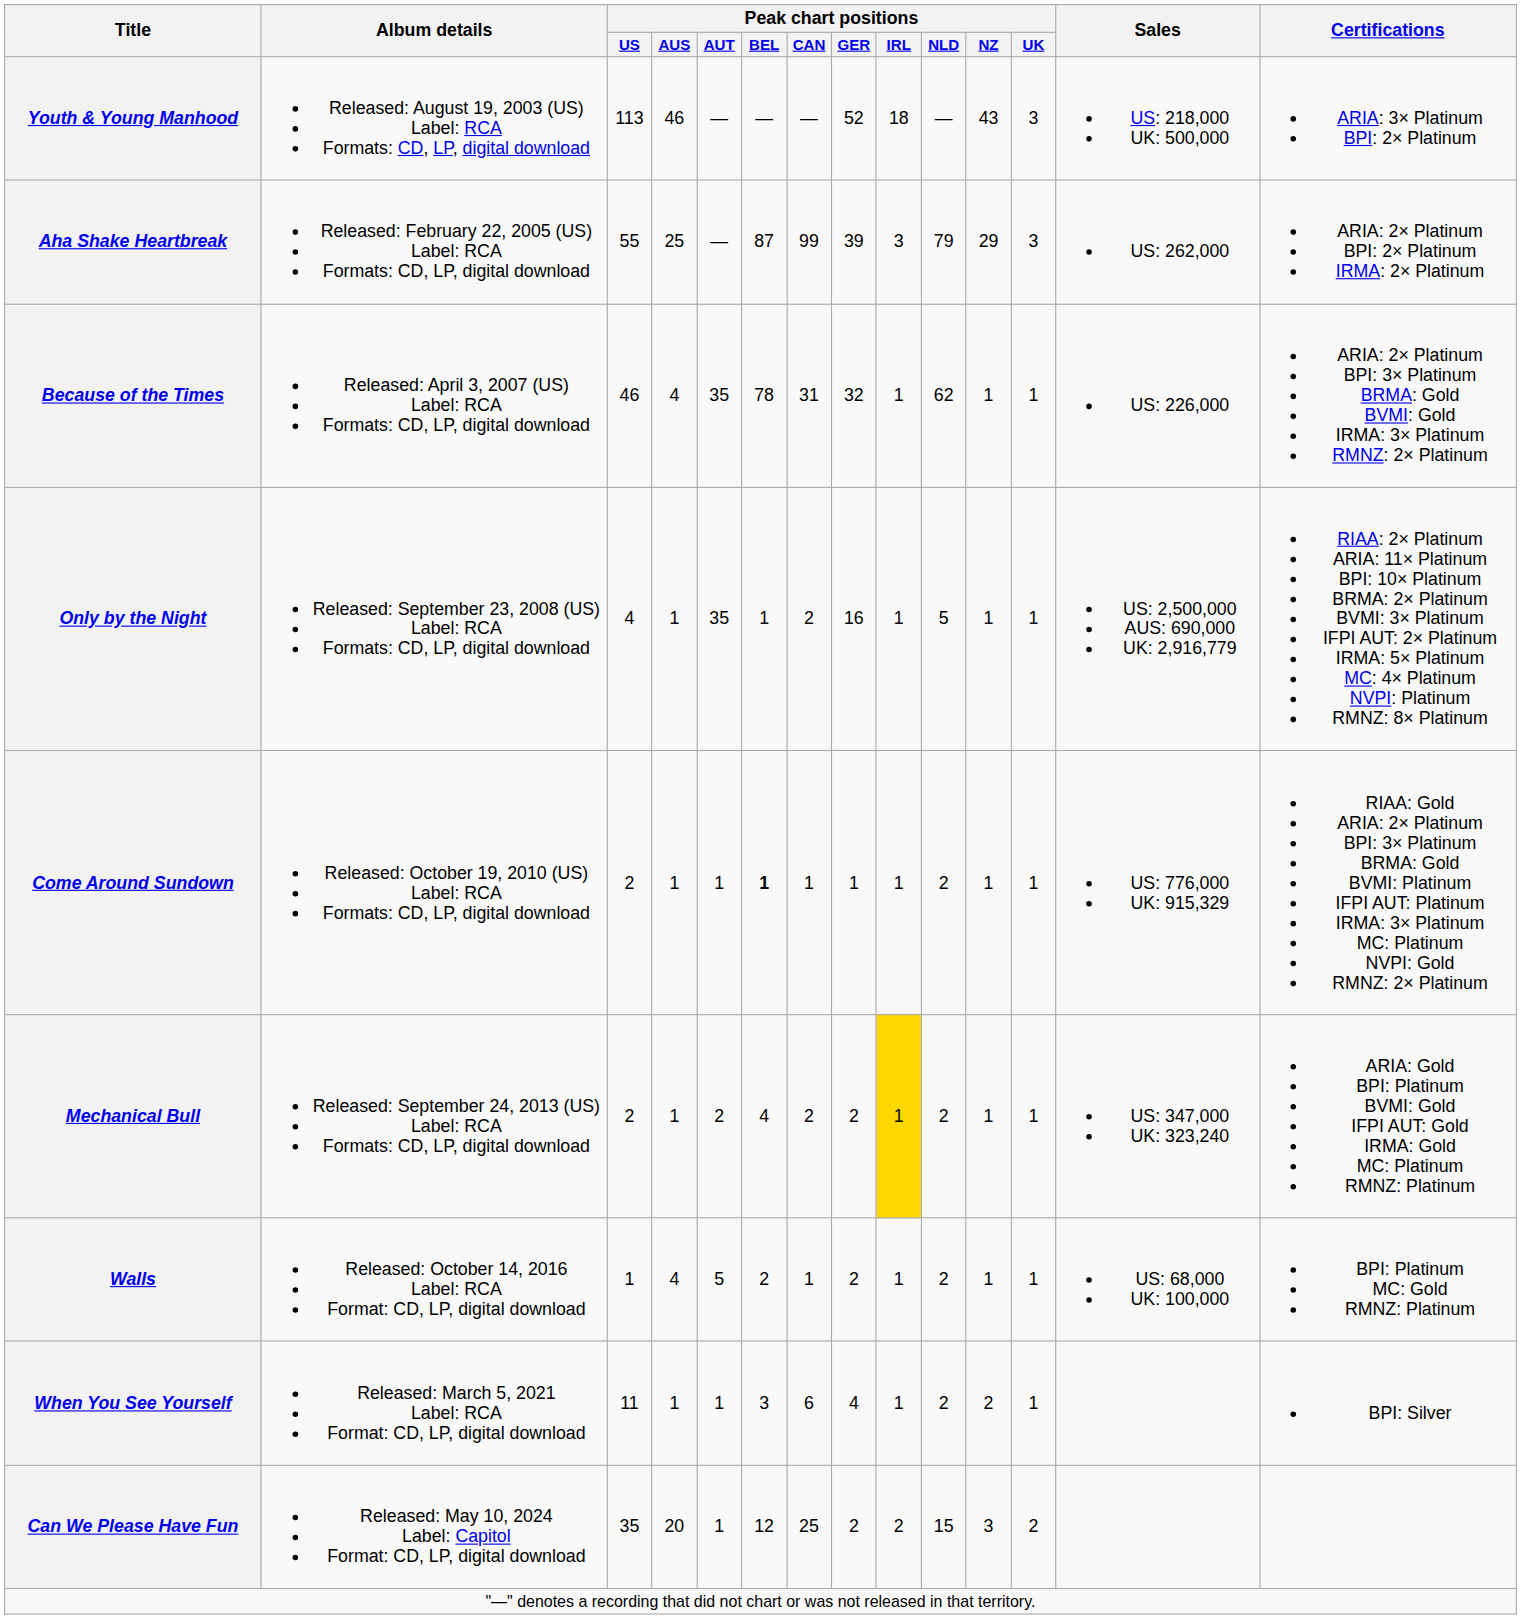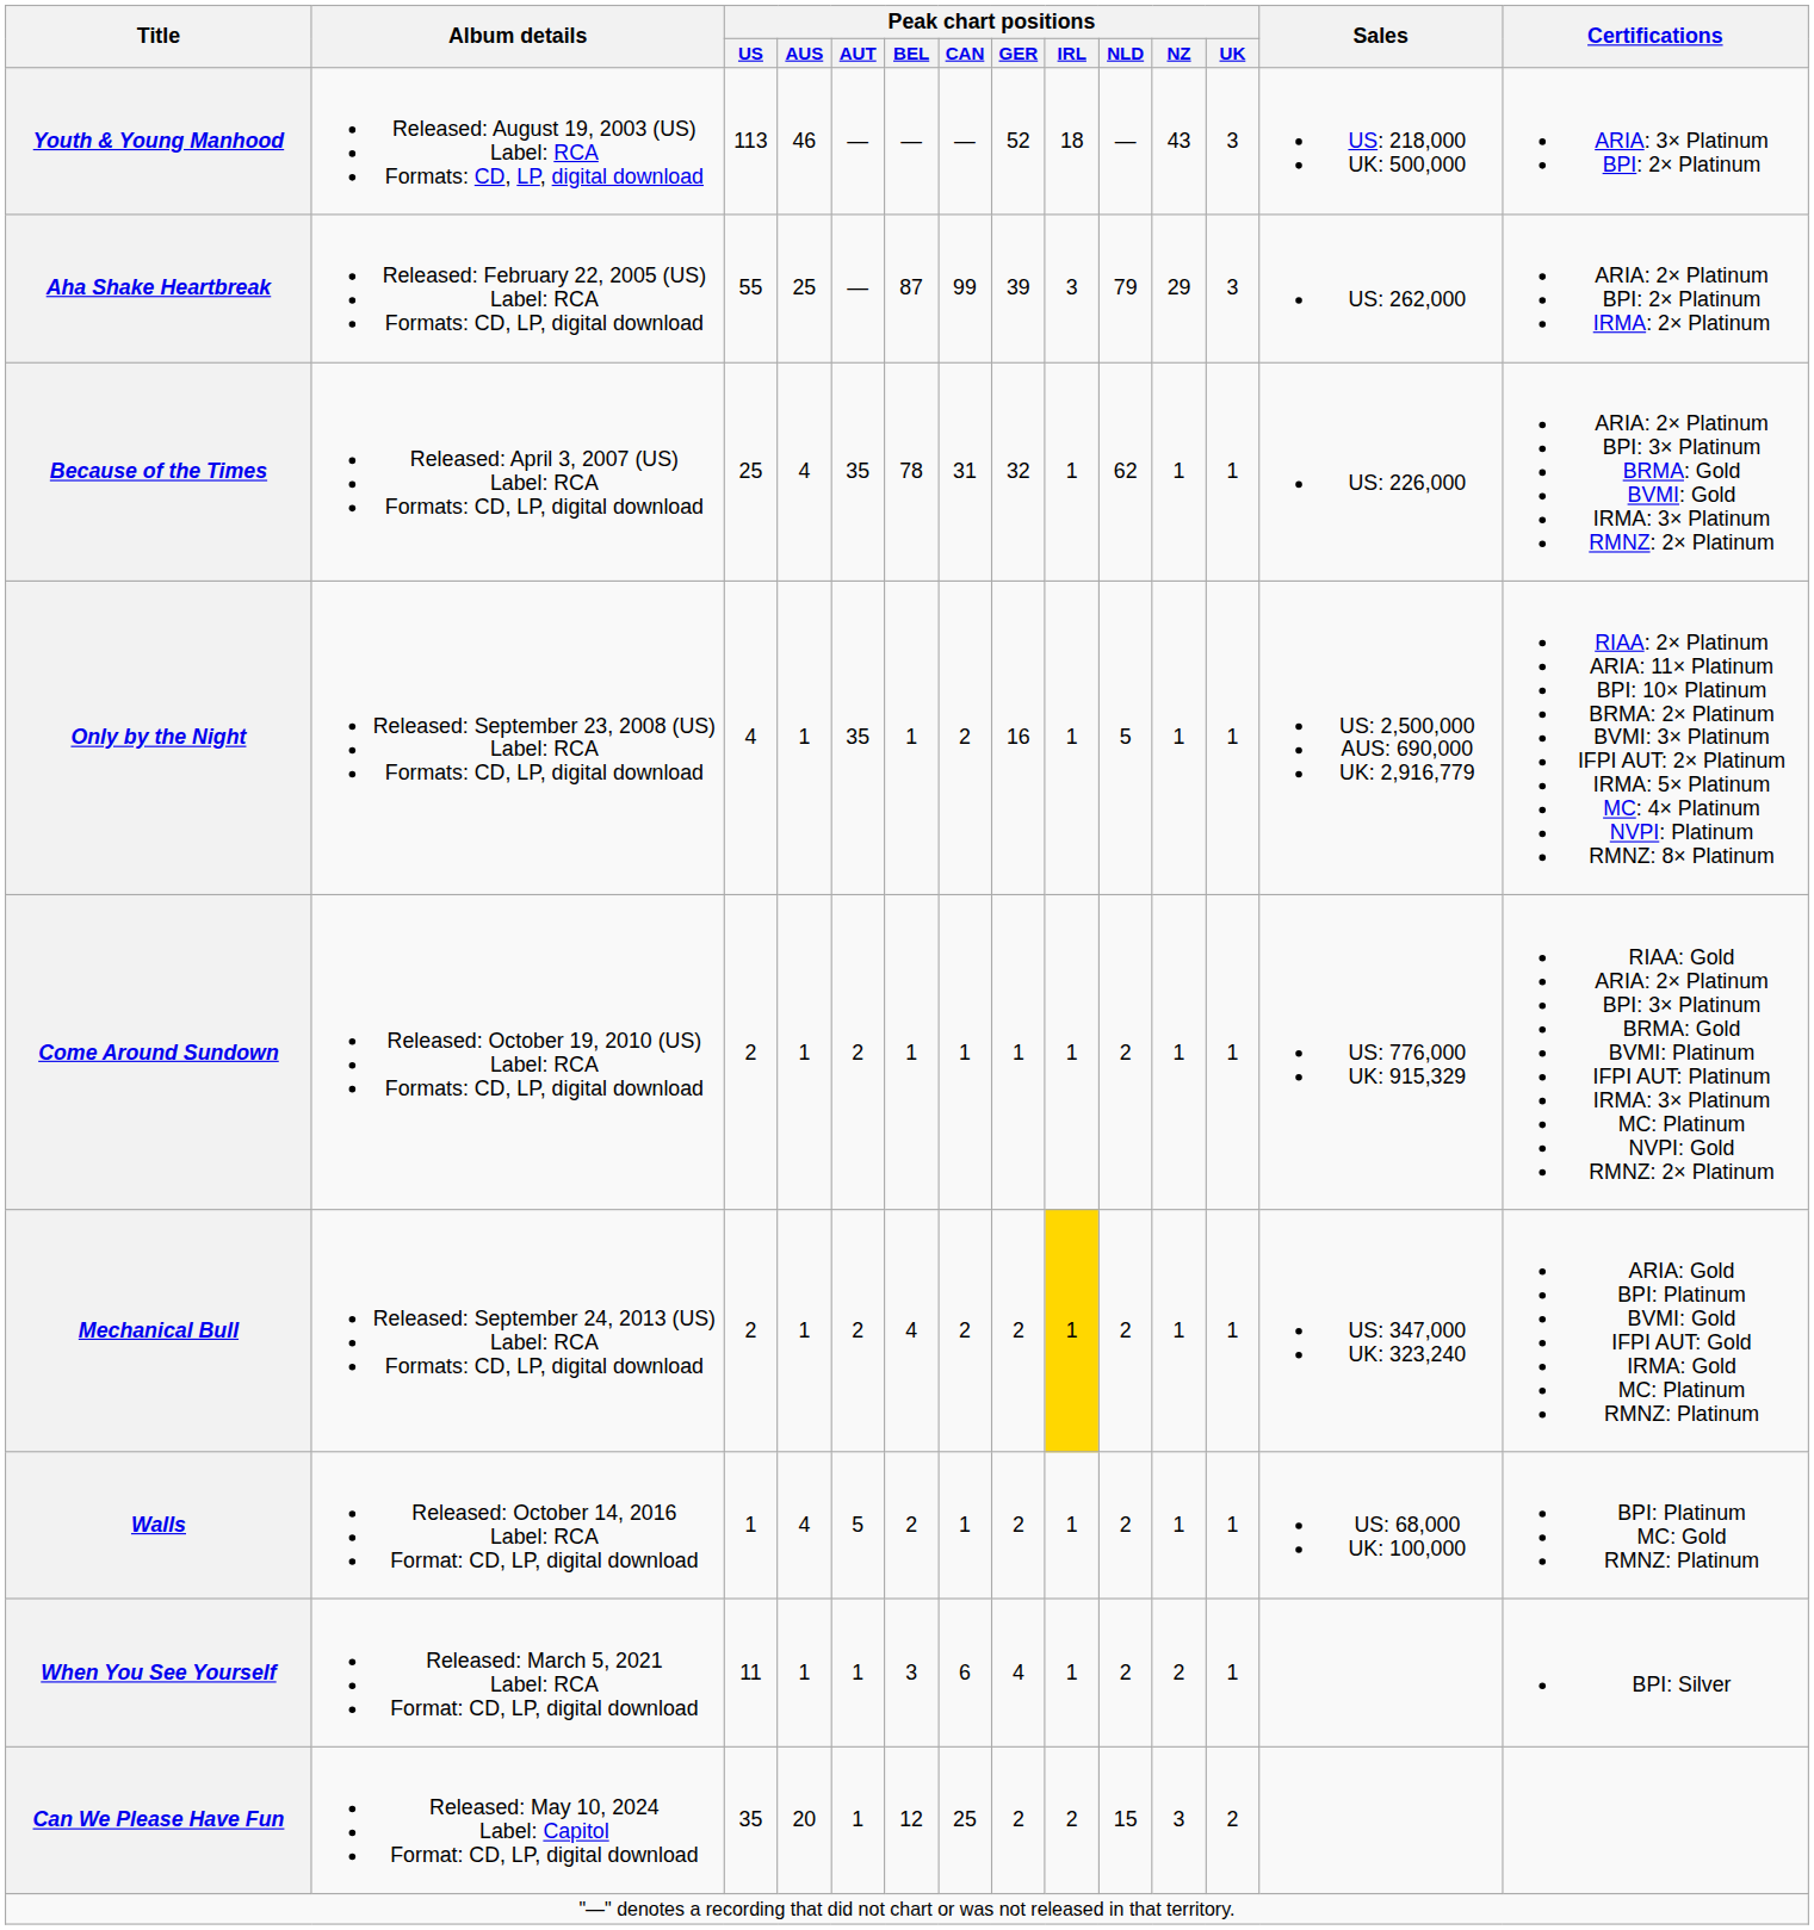Because of the Times | Peak chart positions / US: 46 -> 25
Come Around Sundown | Peak chart positions / AUT: 1 -> 2
Come Around Sundown | Peak chart positions / BEL: bold -> normal
